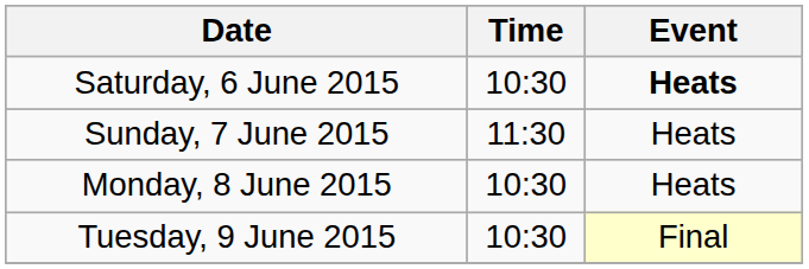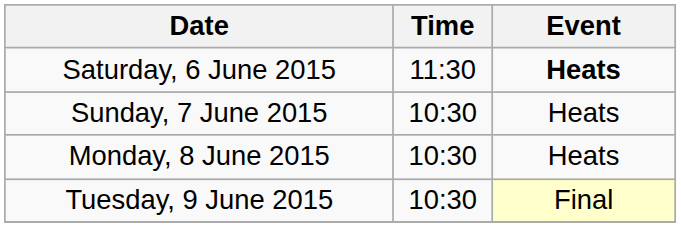Saturday, 6 June 2015 | Time: 10:30 -> 11:30
Sunday, 7 June 2015 | Time: 11:30 -> 10:30
